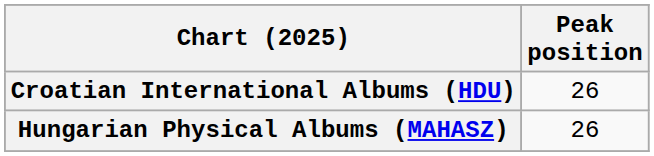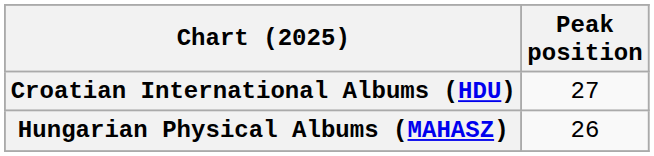Croatian International Albums (HDU) | Peak position: 26 -> 27
